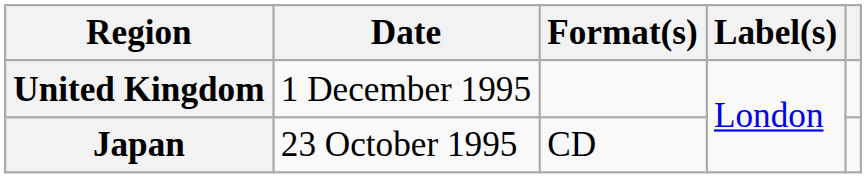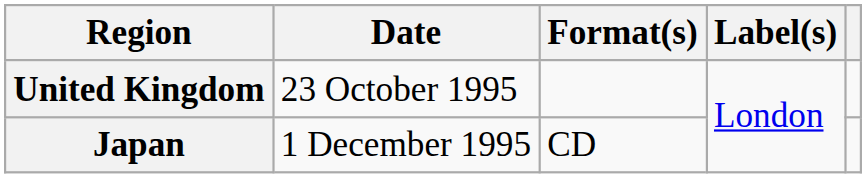United Kingdom | Date: 1 December 1995 -> 23 October 1995
Japan | Date: 23 October 1995 -> 1 December 1995
